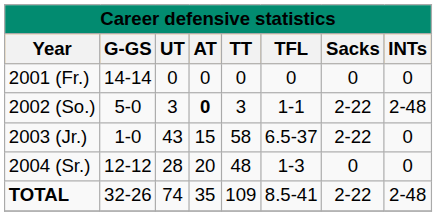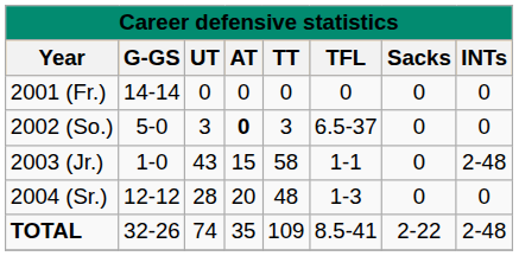2002 (So.) | TFL: 1-1 -> 6.5-37
2002 (So.) | Sacks: 2-22 -> 0
2002 (So.) | INTs: 2-48 -> 0
2003 (Jr.) | TFL: 6.5-37 -> 1-1
2003 (Jr.) | Sacks: 2-22 -> 0
2003 (Jr.) | INTs: 0 -> 2-48
